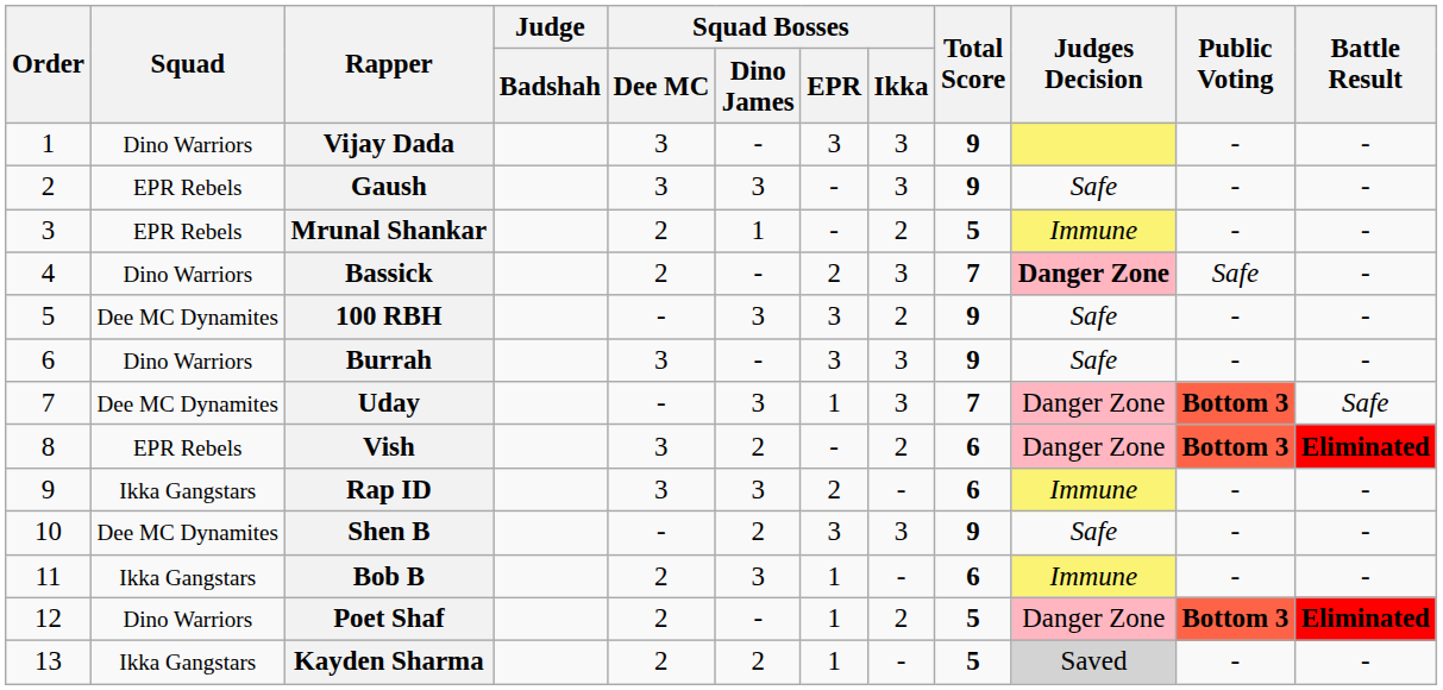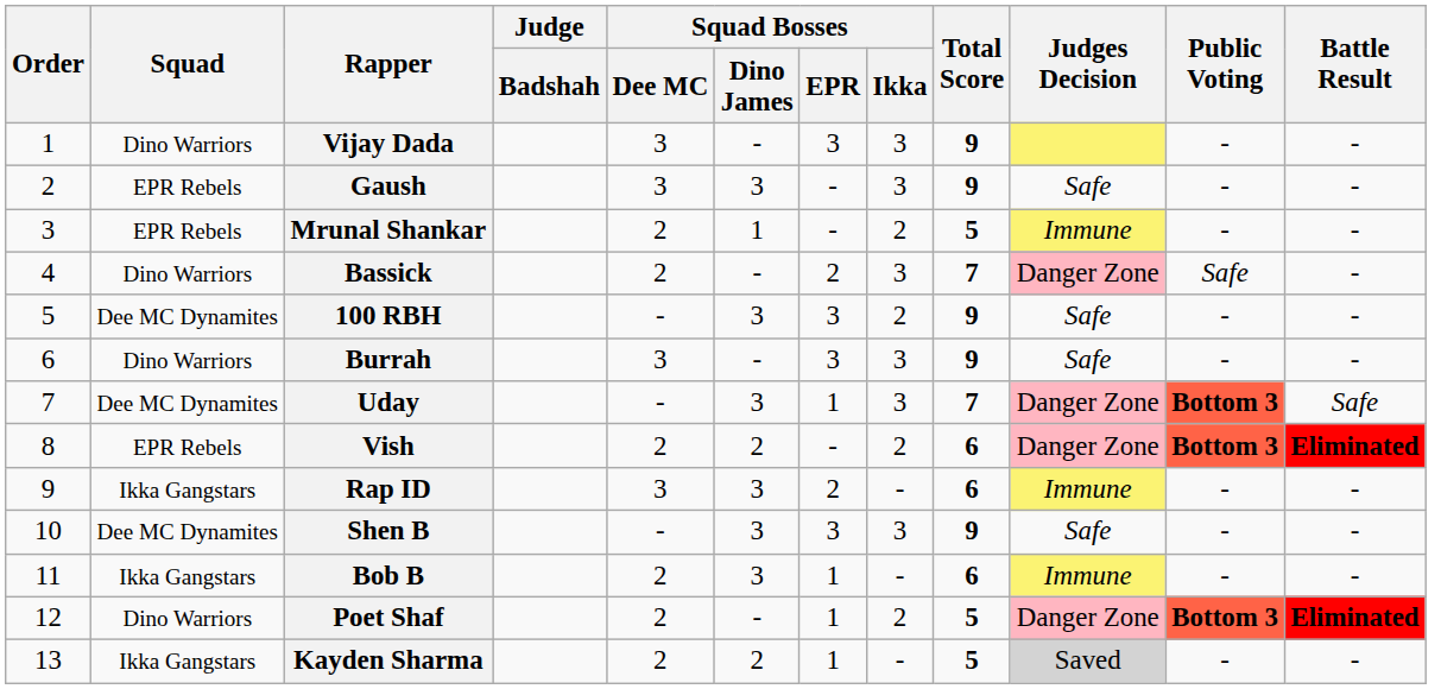Bassick | Judges Decision: bold -> normal
Vish | Squad Bosses / Dee MC: 3 -> 2
Shen B | Squad Bosses / Dino James: 2 -> 3
